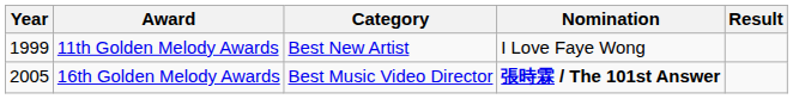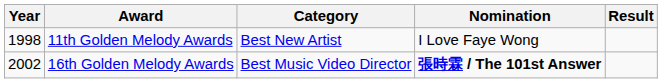11th Golden Melody Awards | Year: 1999 -> 1998
16th Golden Melody Awards | Year: 2005 -> 2002
